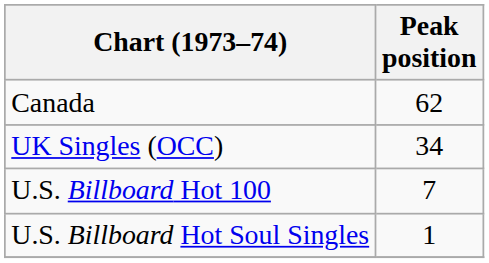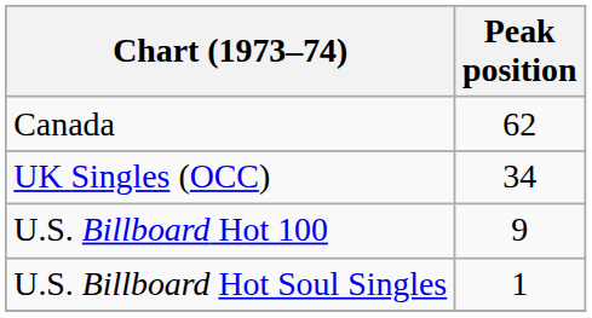U.S. Billboard Hot 100 | Peak position: 7 -> 9
